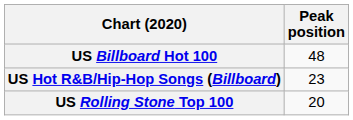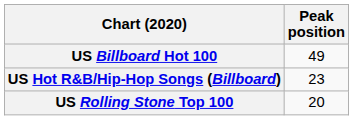US Billboard Hot 100 | Peak position: 48 -> 49
